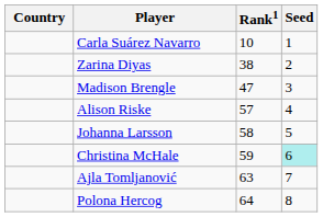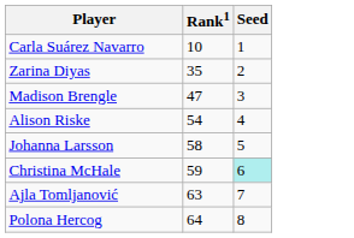- column: Country
Zarina Diyas | Rank1: 38 -> 35
Alison Riske | Rank1: 57 -> 54
